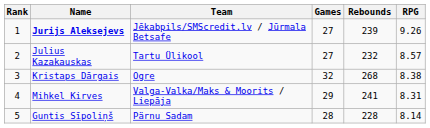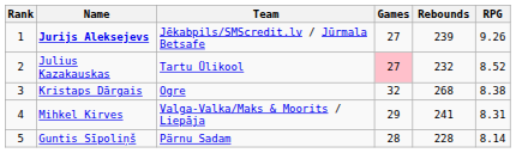Julius Kazakauskas | Games: no background -> pink background
Julius Kazakauskas | RPG: 8.57 -> 8.52
